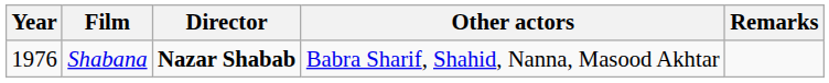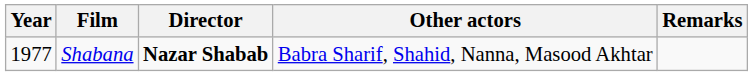Shabana | Year: 1976 -> 1977
